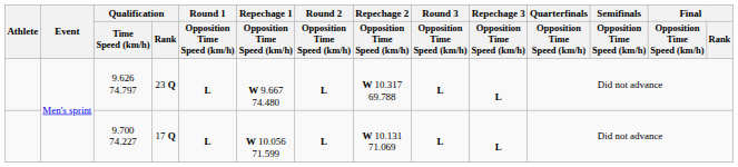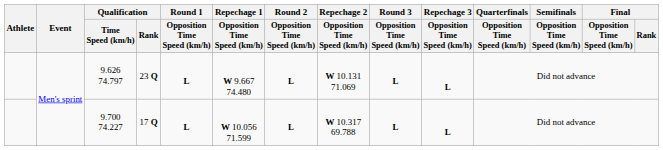9.626 74.797 | Repechage 2 / Opposition Time Speed (km/h): W 10.317 69.788 -> W 10.131 71.069
9.700 74.227 | Repechage 2 / Opposition Time Speed (km/h): W 10.131 71.069 -> W 10.317 69.788
